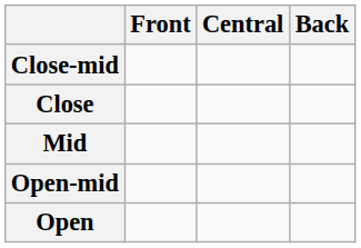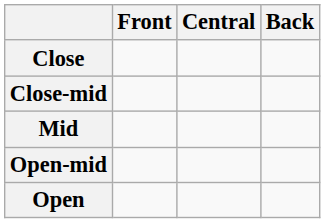rows swapped: Close <-> Close-mid
